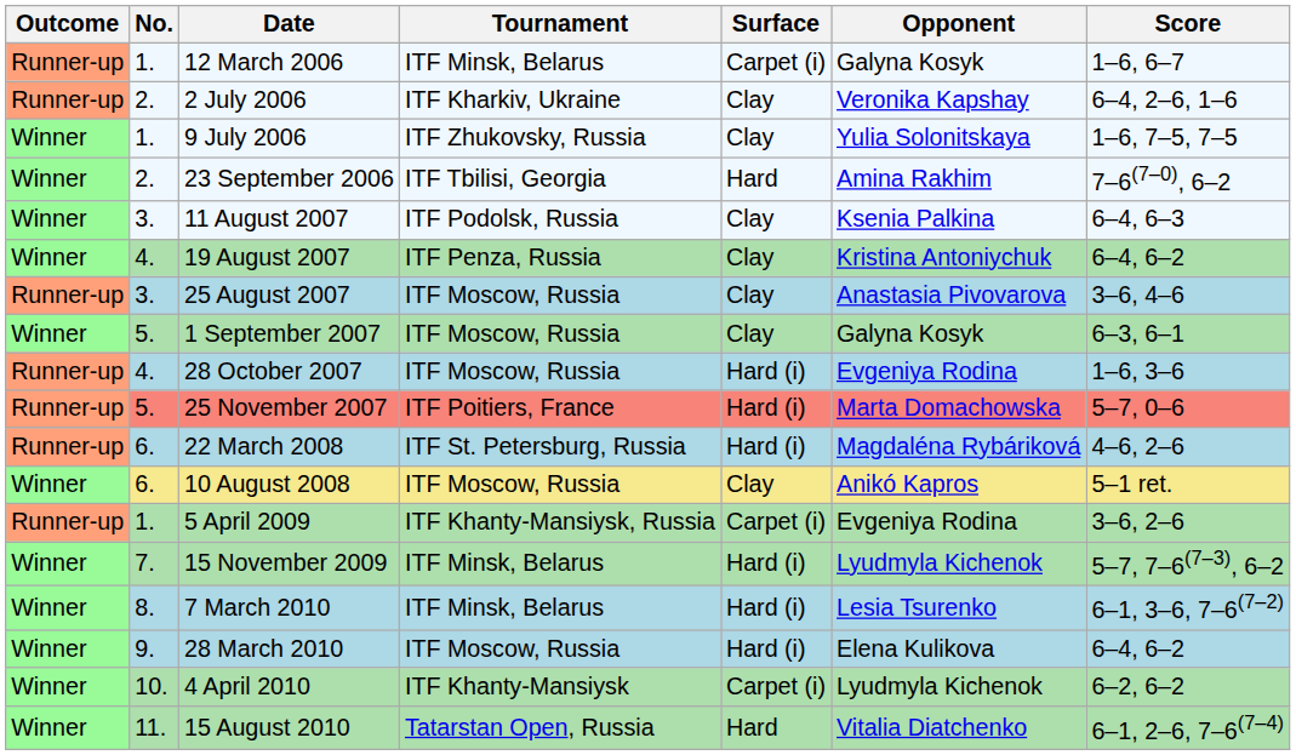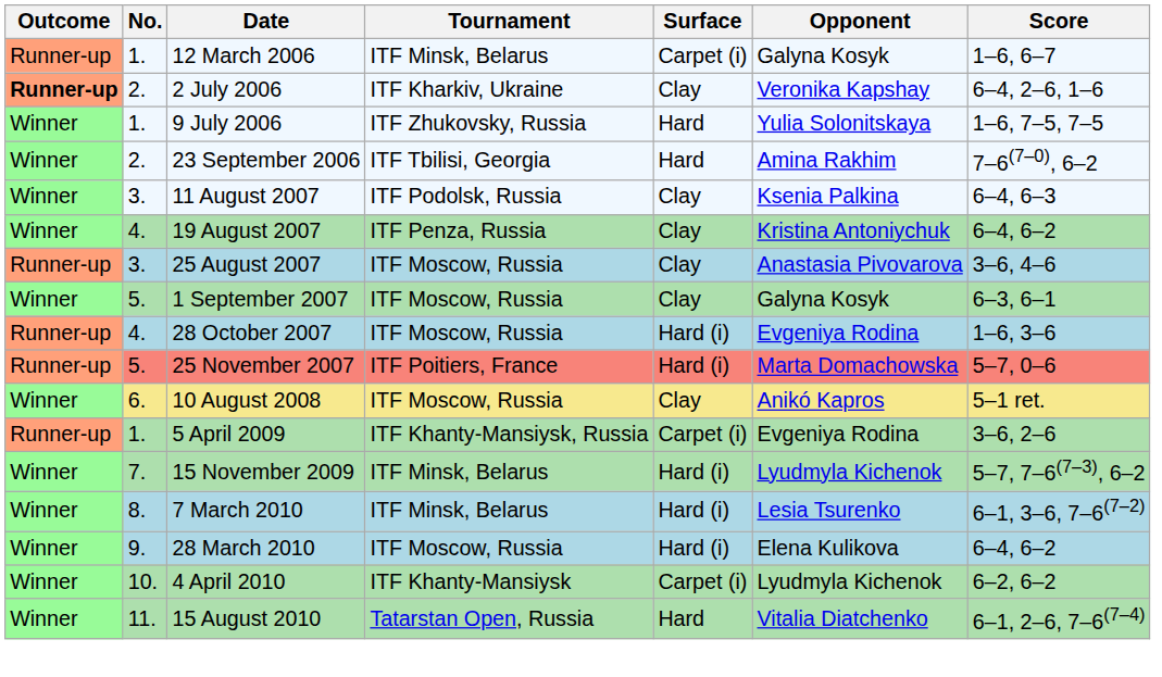2 July 2006 | Outcome: normal -> bold
9 July 2006 | Surface: Clay -> Hard
- row: Runner-up | 6. | 22 March 2008 | ITF St. Petersburg, Russia | Hard (i) | Magdaléna Rybáriková | 4–6, 2–6
